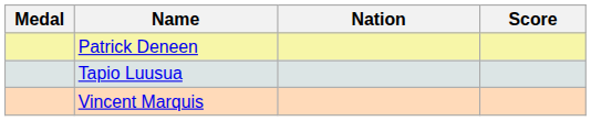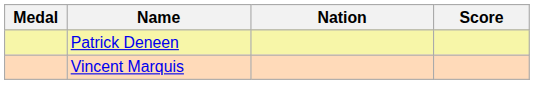- row: Tapio Luusua
